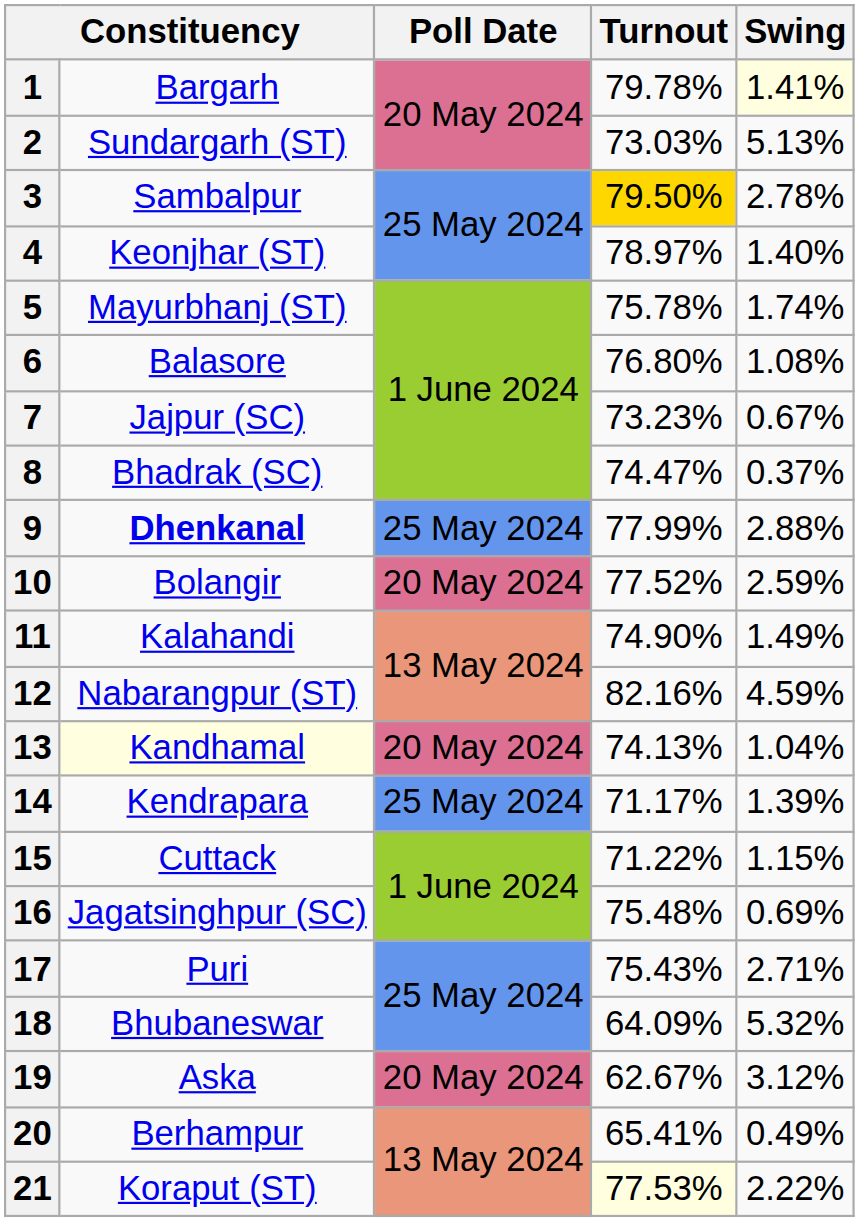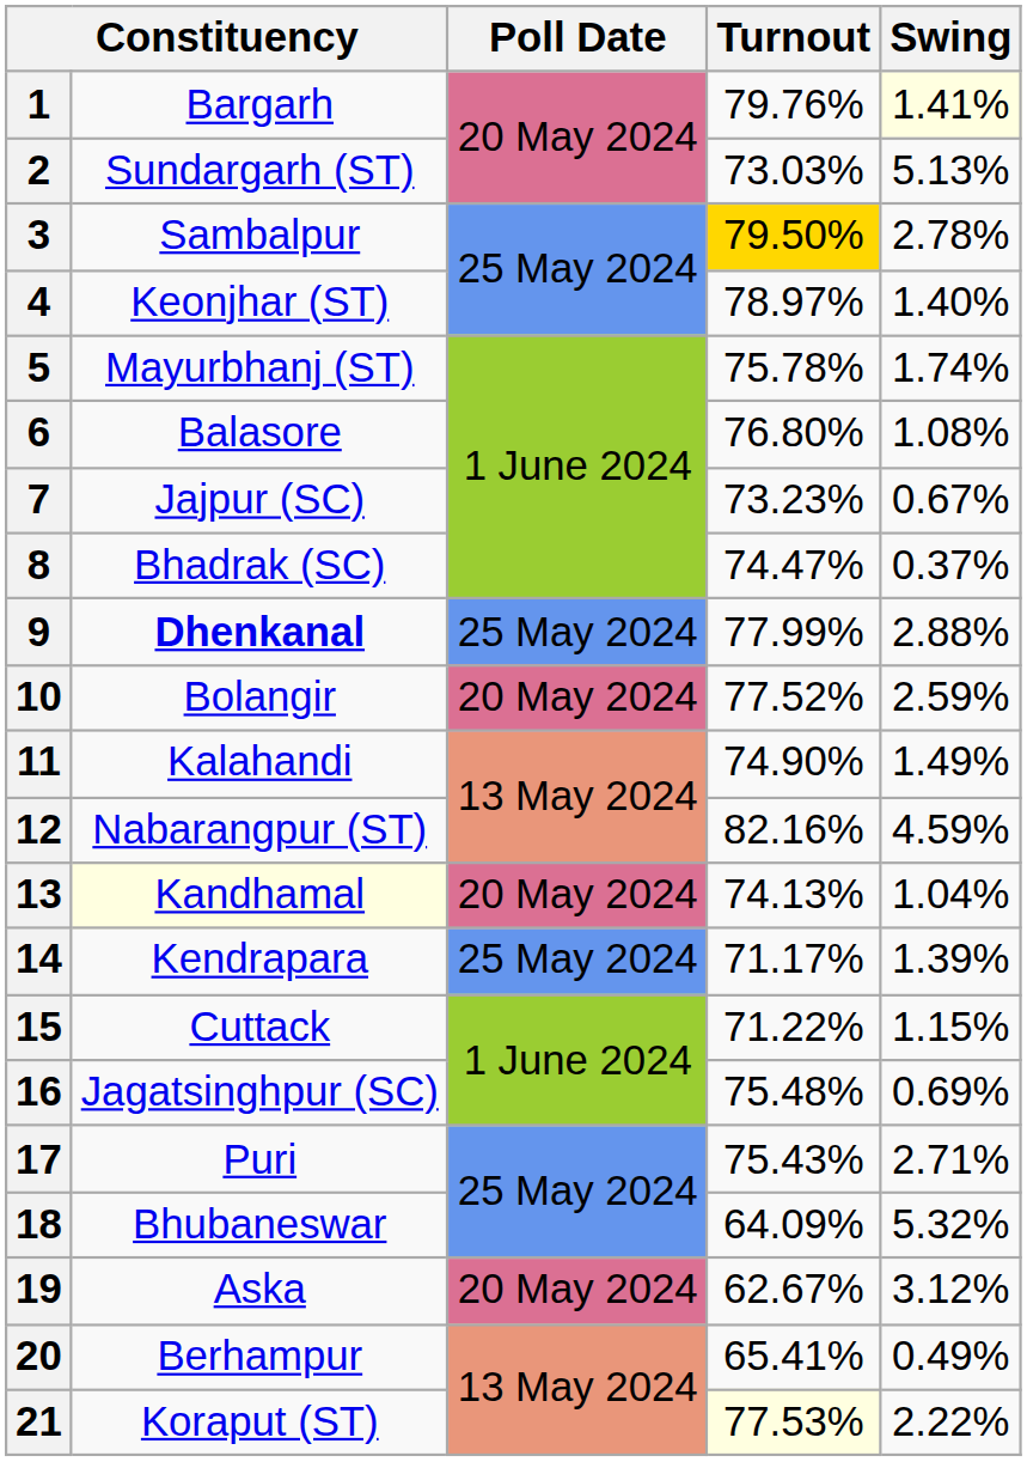1 | Turnout: 79.78% -> 79.76%
